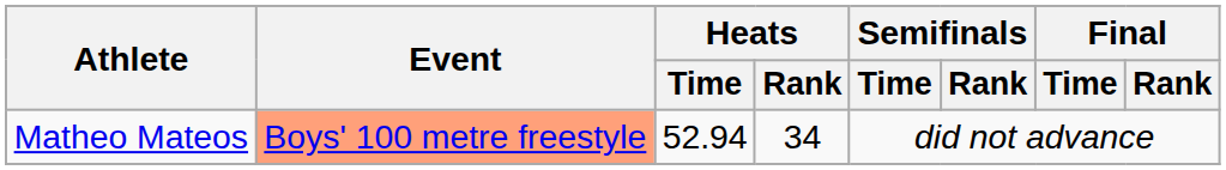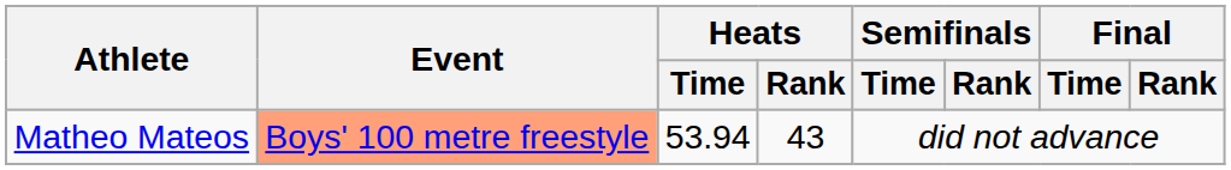Matheo Mateos | Heats / Time: 52.94 -> 53.94
Matheo Mateos | Heats / Rank: 34 -> 43
